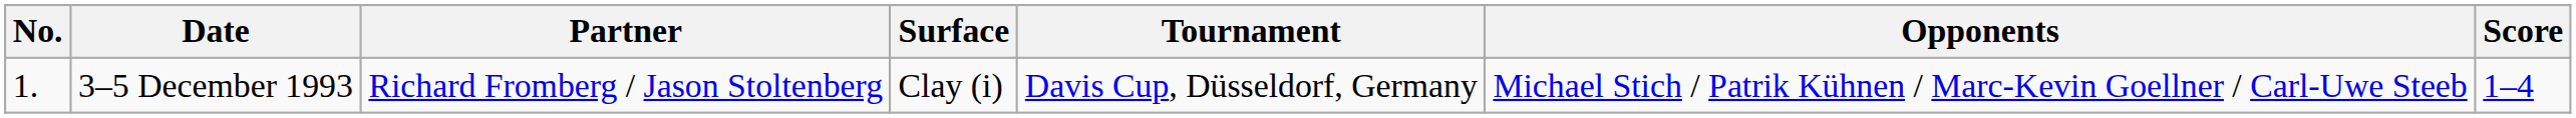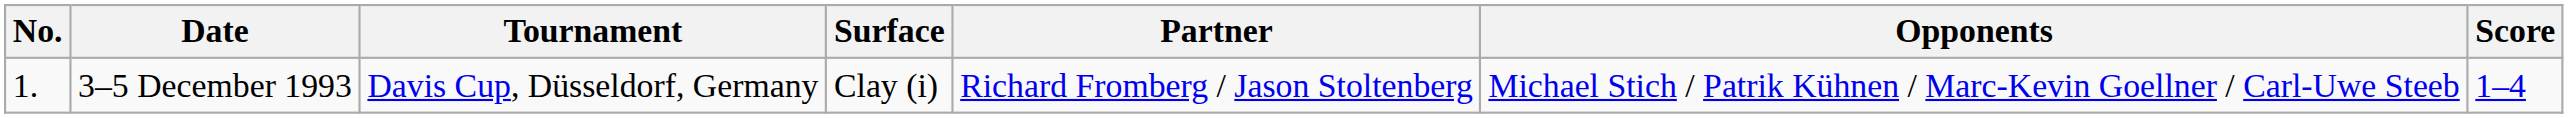columns swapped: Tournament <-> Partner
